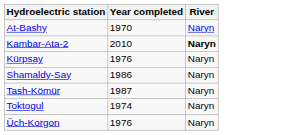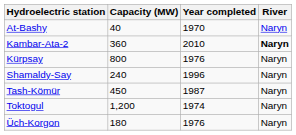+ column: Capacity (MW) | 40 | 360 | 800 | 240 | 450 | 1,200 | 180
Shamaldy-Say | Year completed: 1986 -> 1996
